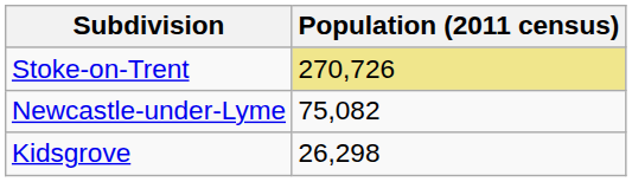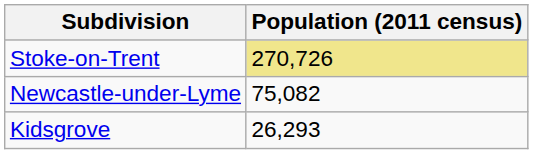Kidsgrove | Population (2011 census): 26,298 -> 26,293
